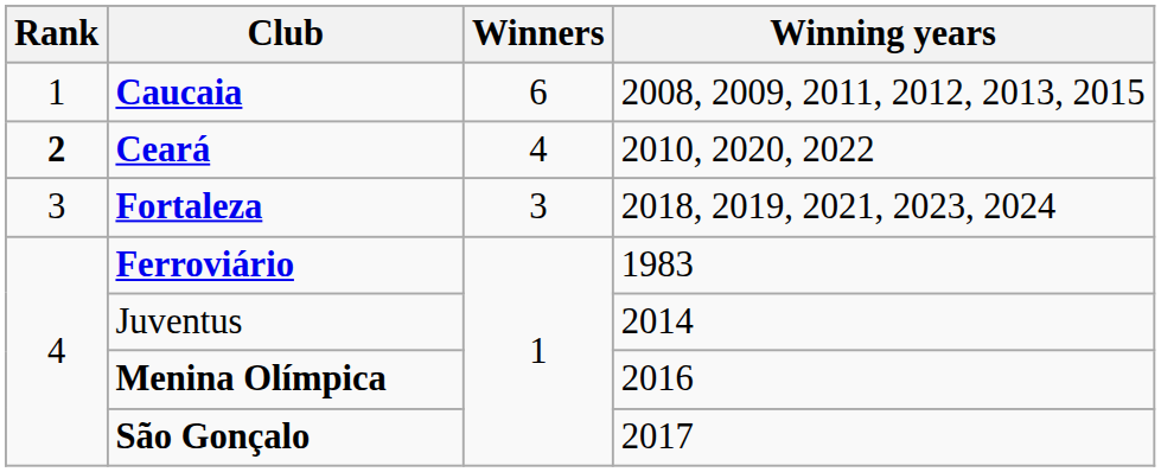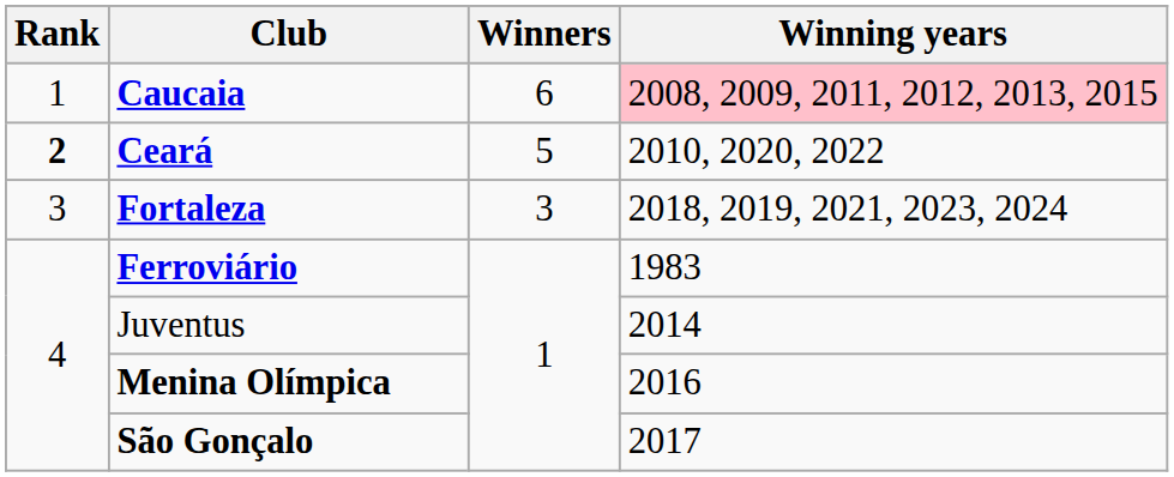Caucaia | Winning years: no background -> pink background
Ceará | Winners: 4 -> 5
